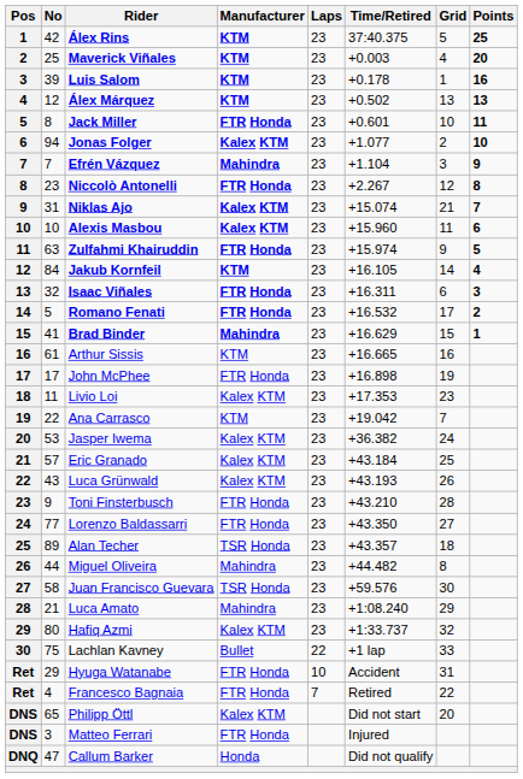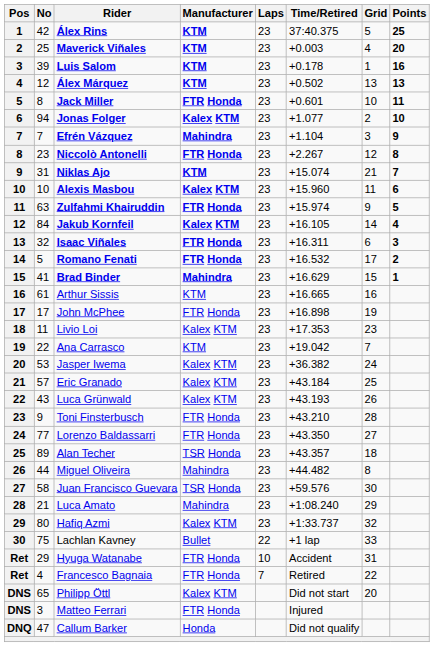Niklas Ajo | Manufacturer: Kalex KTM -> KTM
Jakub Kornfeil | Manufacturer: KTM -> Kalex KTM
